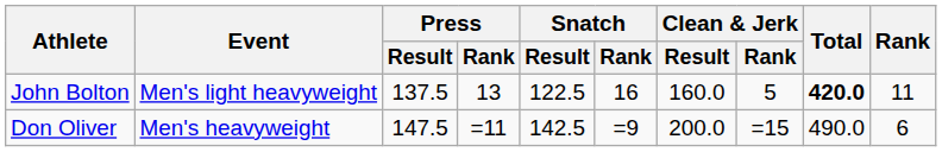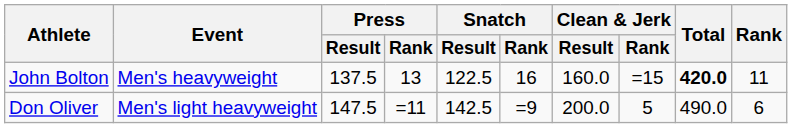John Bolton | Event: Men's light heavyweight -> Men's heavyweight
John Bolton | Clean & Jerk / Rank: 5 -> =15
Don Oliver | Event: Men's heavyweight -> Men's light heavyweight
Don Oliver | Clean & Jerk / Rank: =15 -> 5
